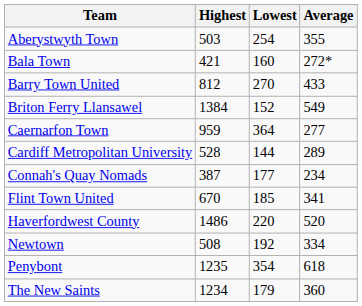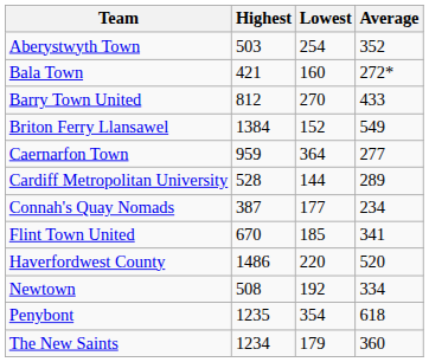Aberystwyth Town | Average: 355 -> 352
